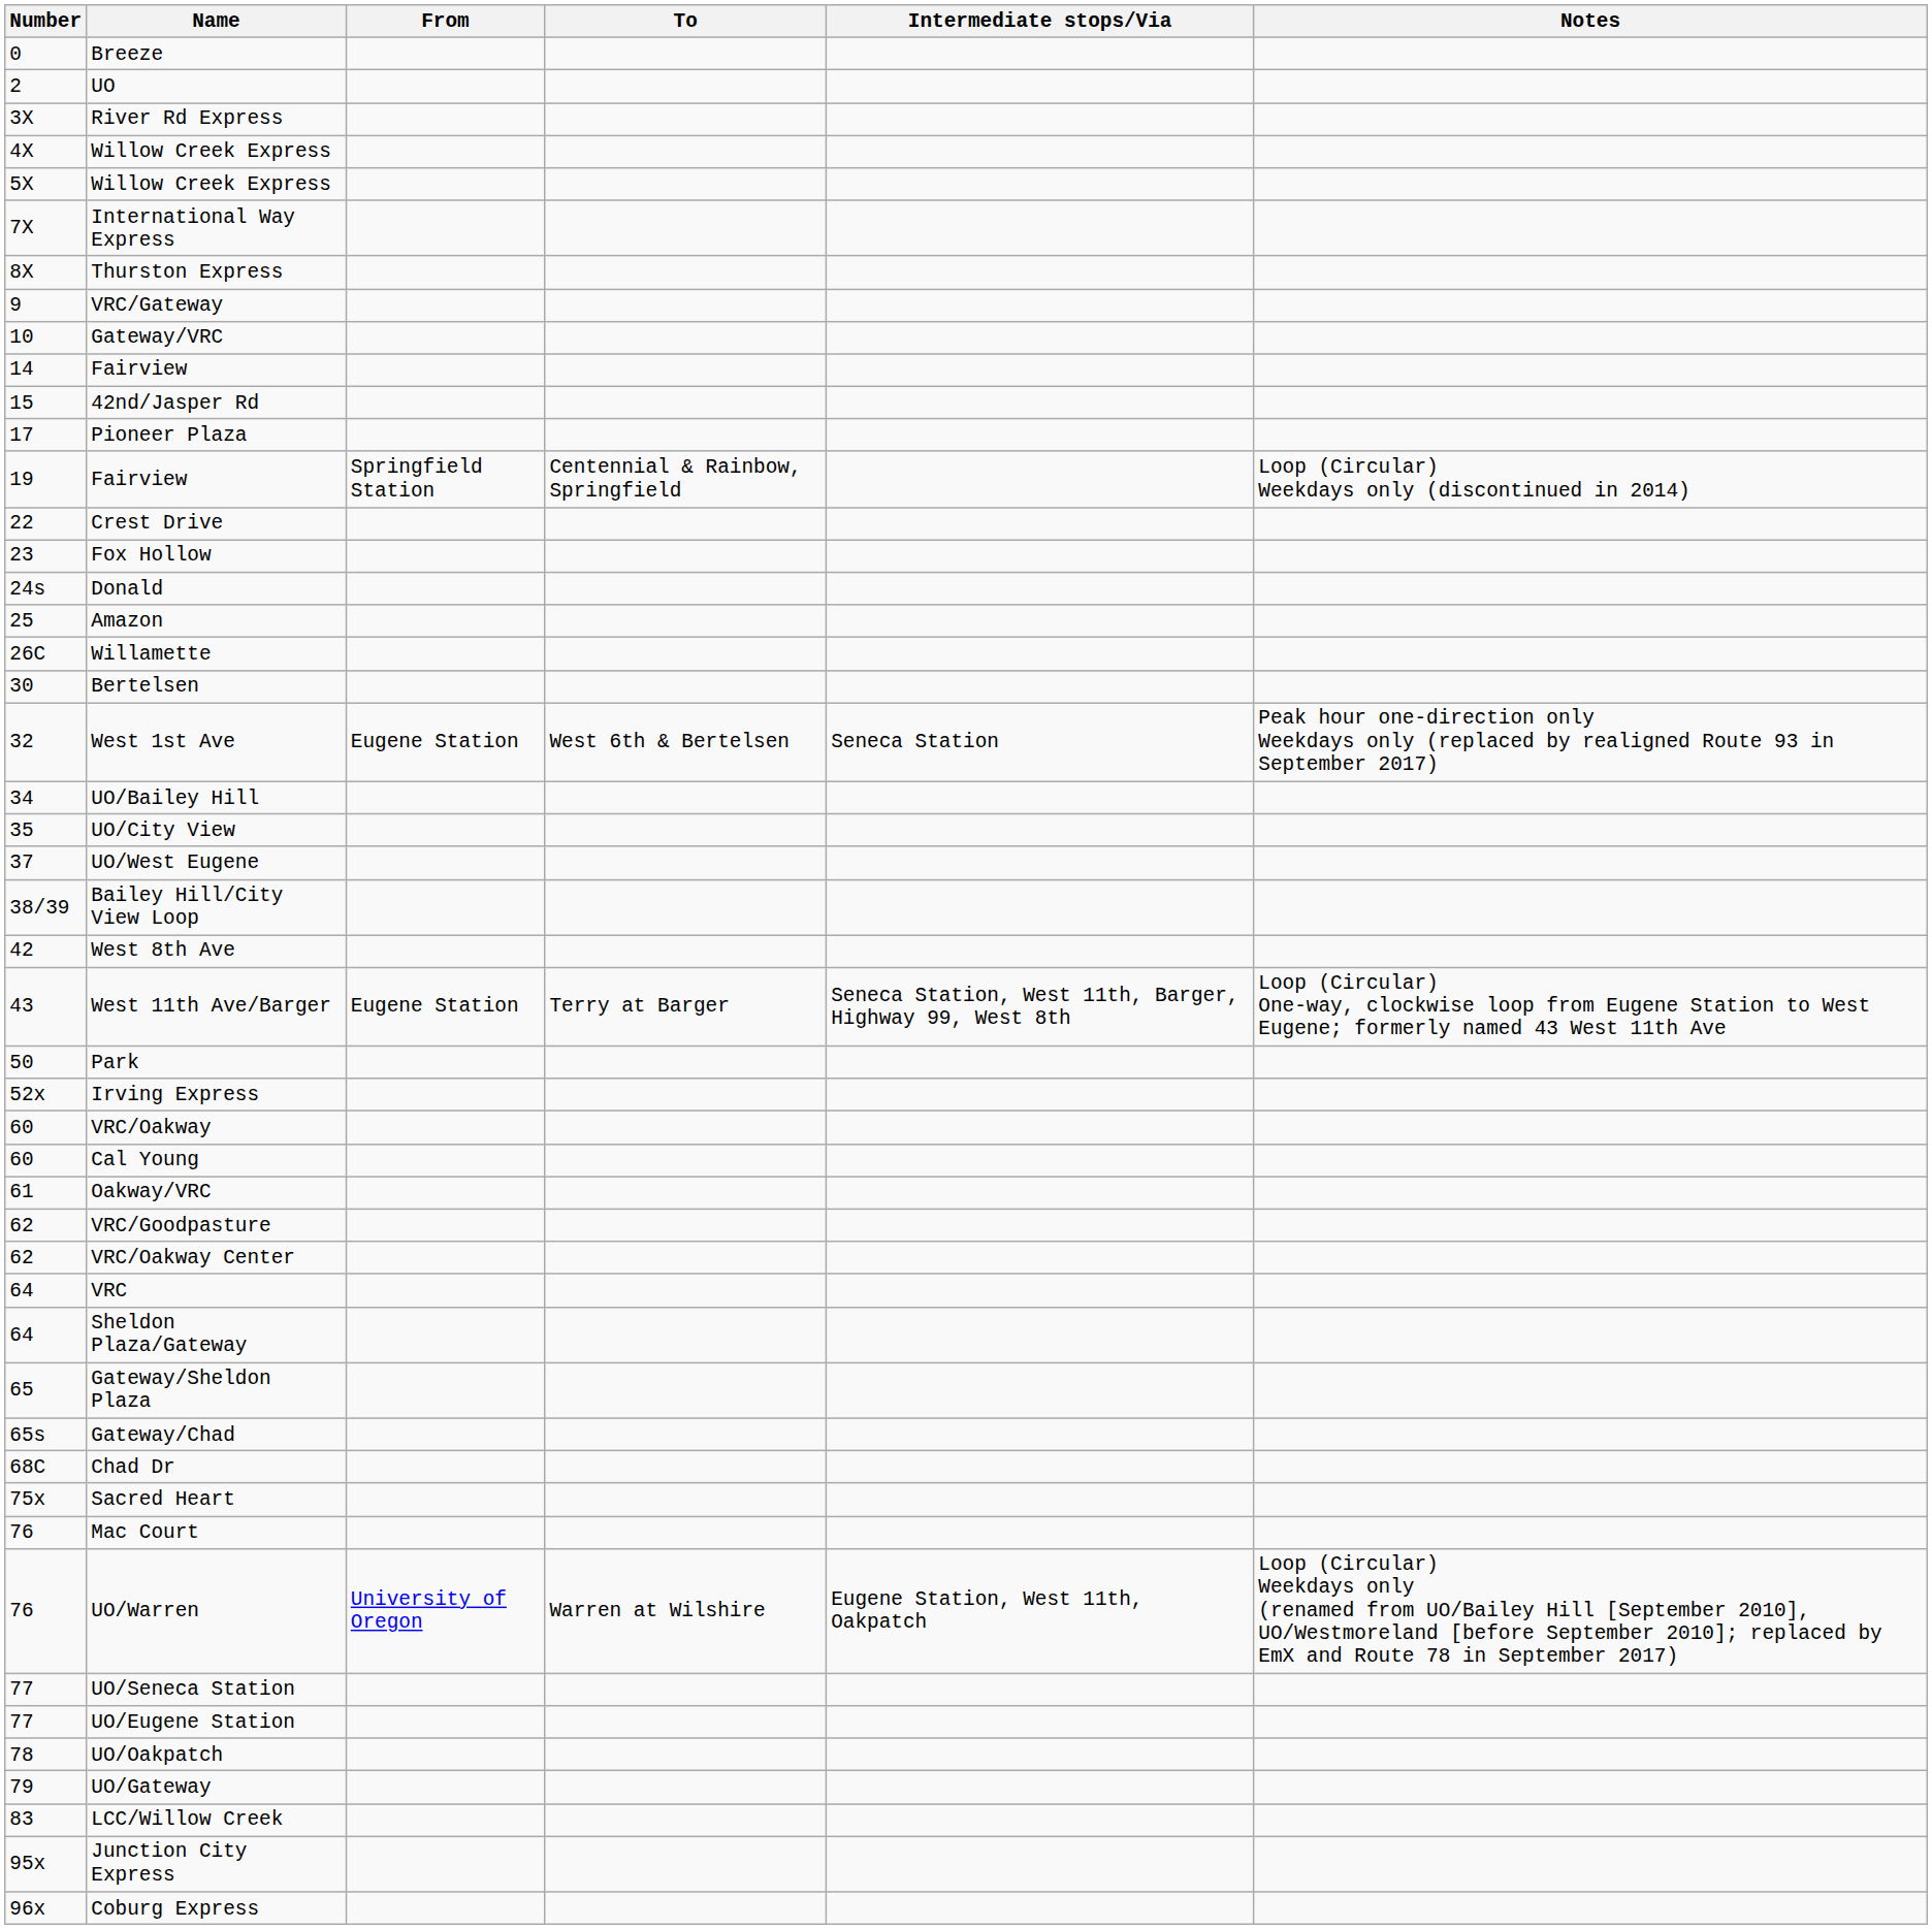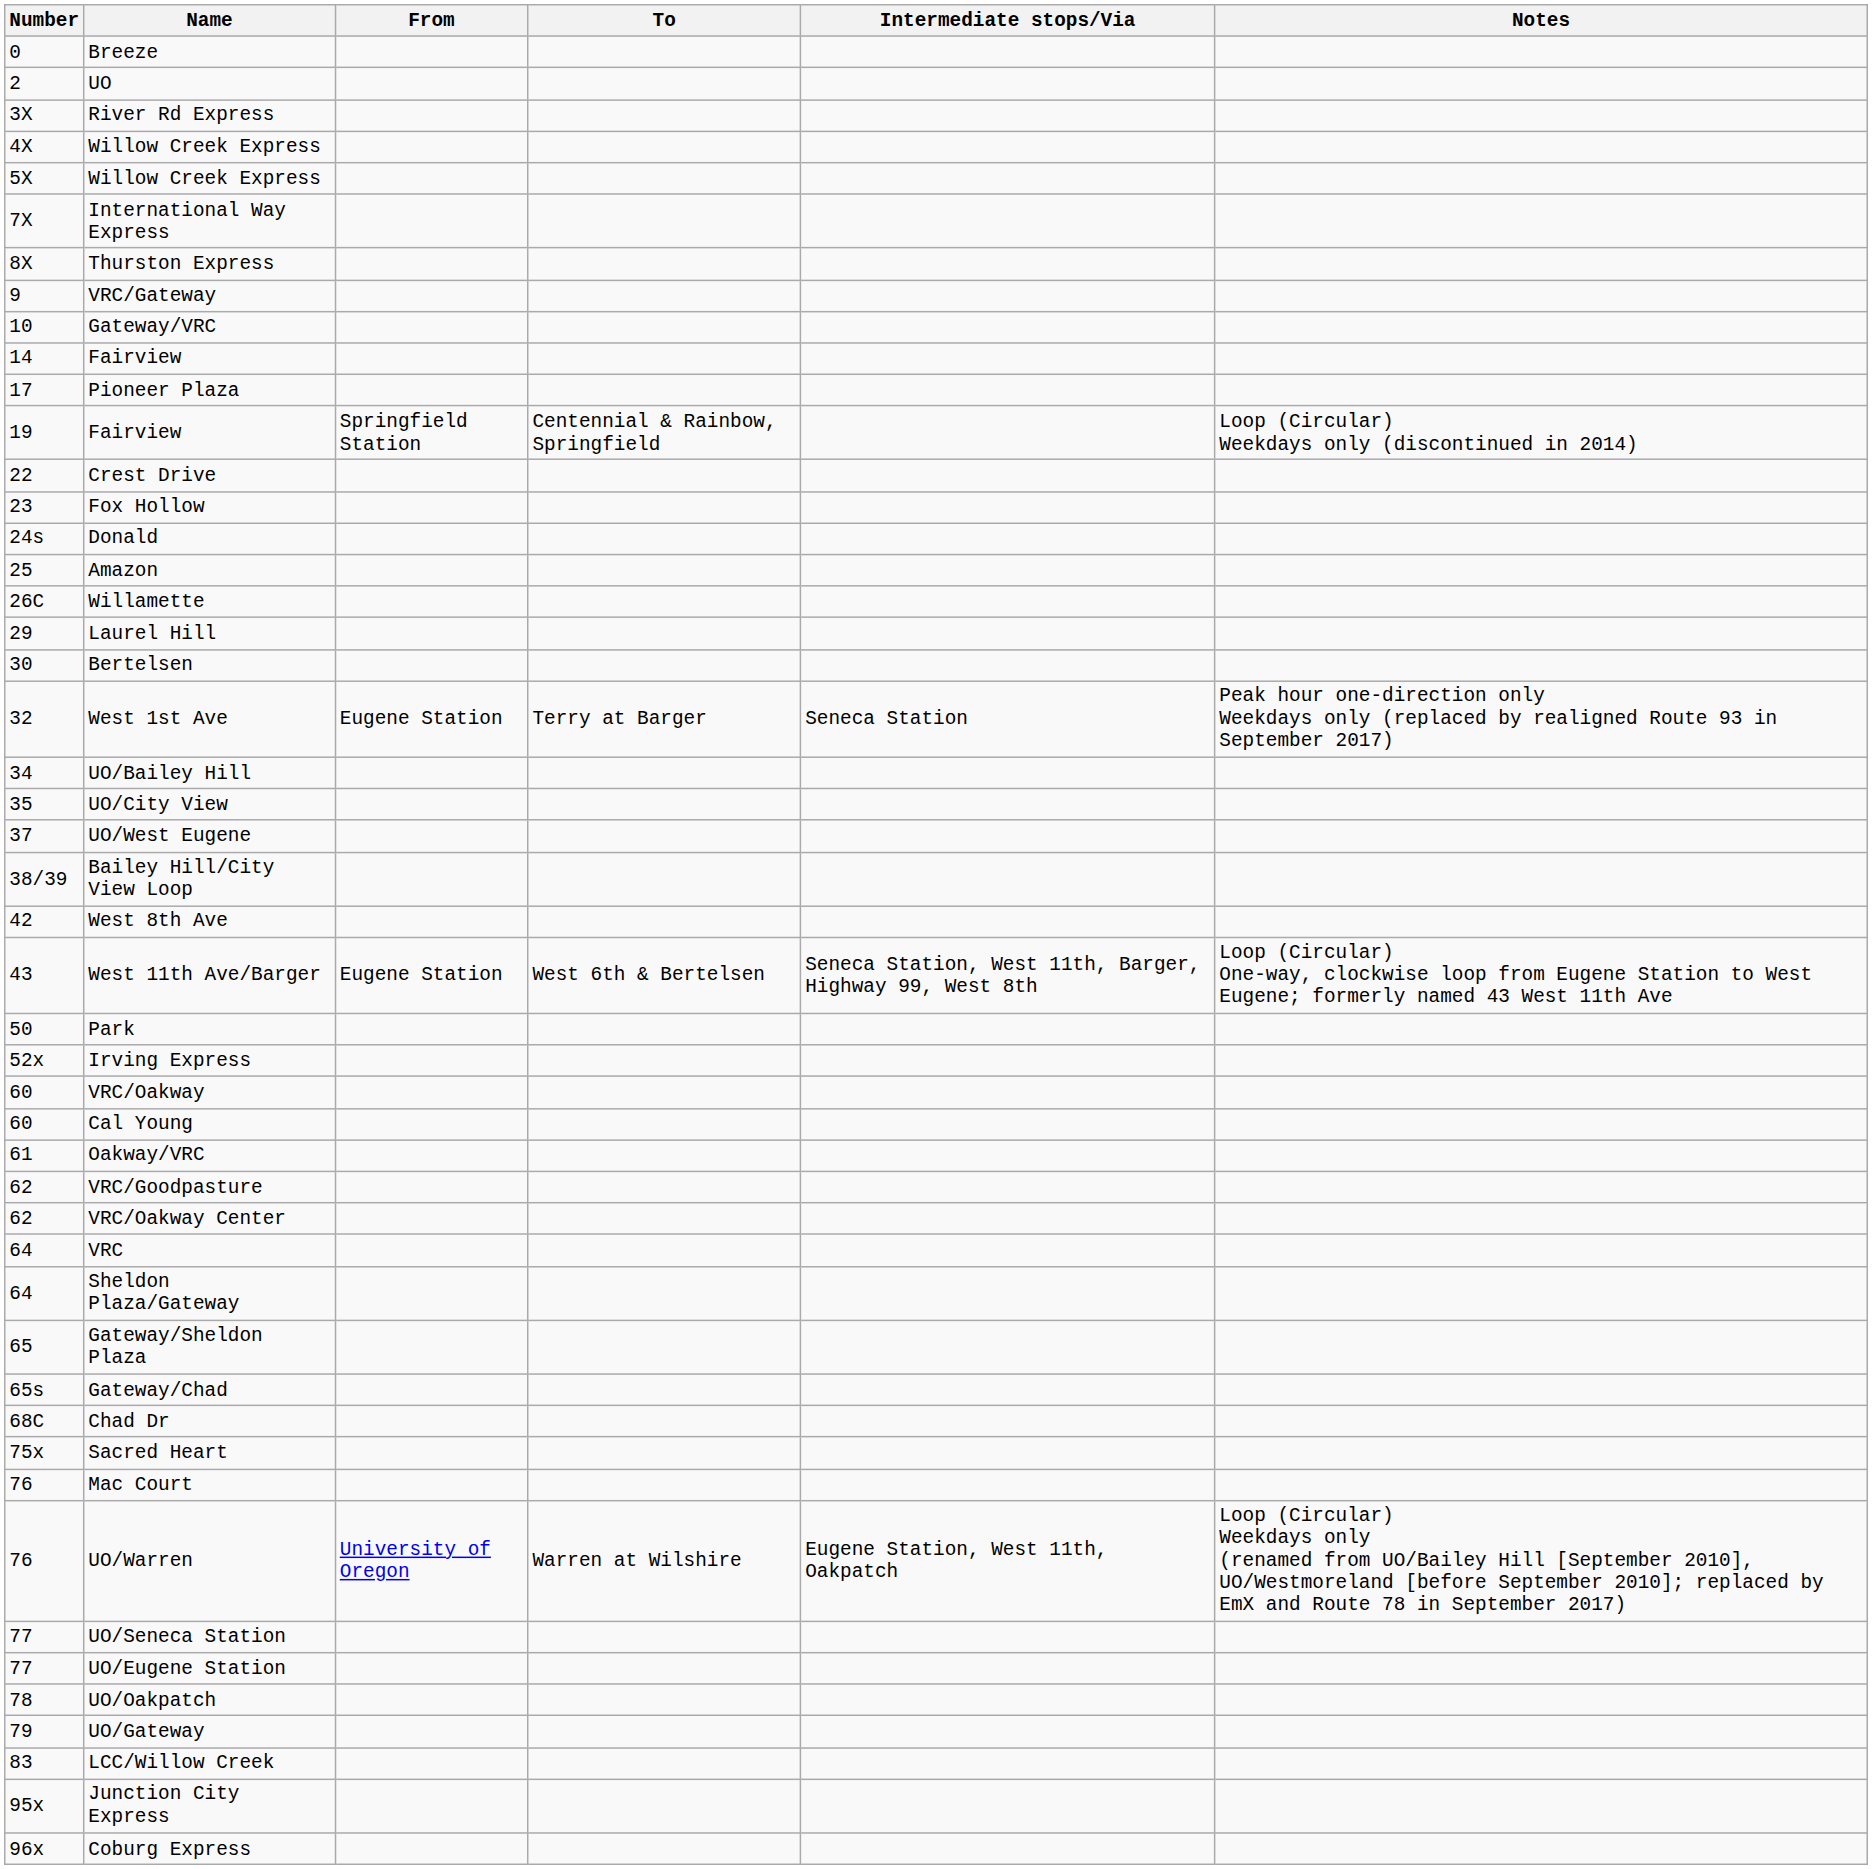- row: 15 | 42nd/Jasper Rd
+ row: 29 | Laurel Hill
West 1st Ave | To: West 6th & Bertelsen -> Terry at Barger
West 11th Ave/Barger | To: Terry at Barger -> West 6th & Bertelsen
